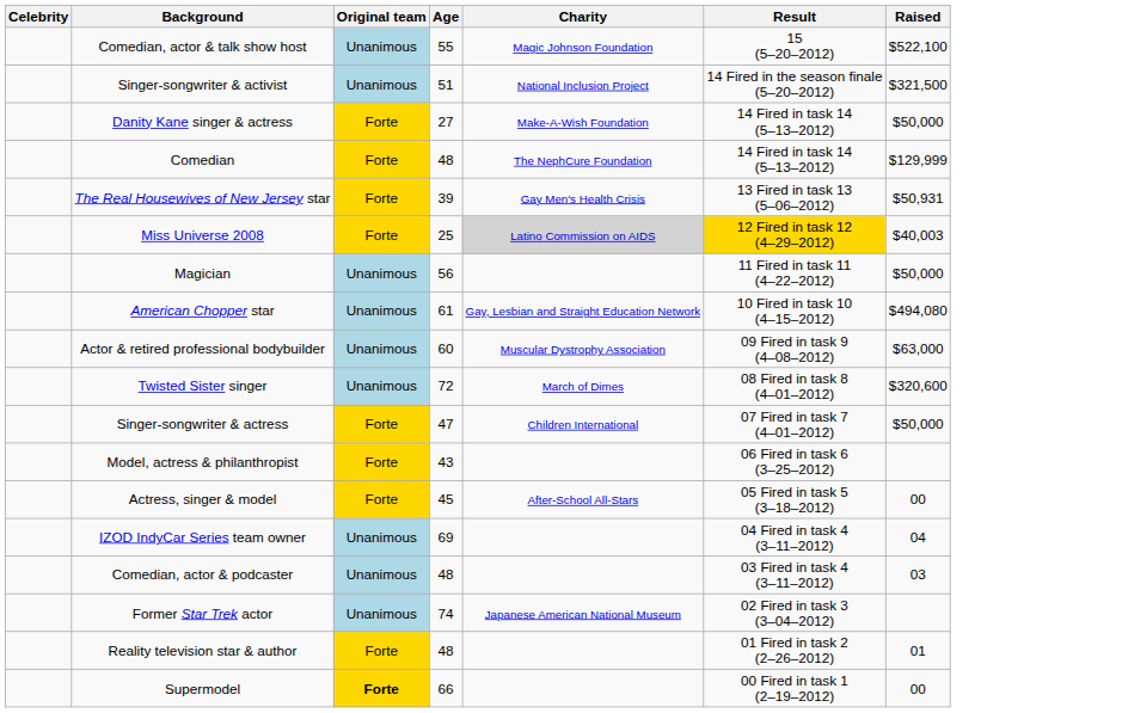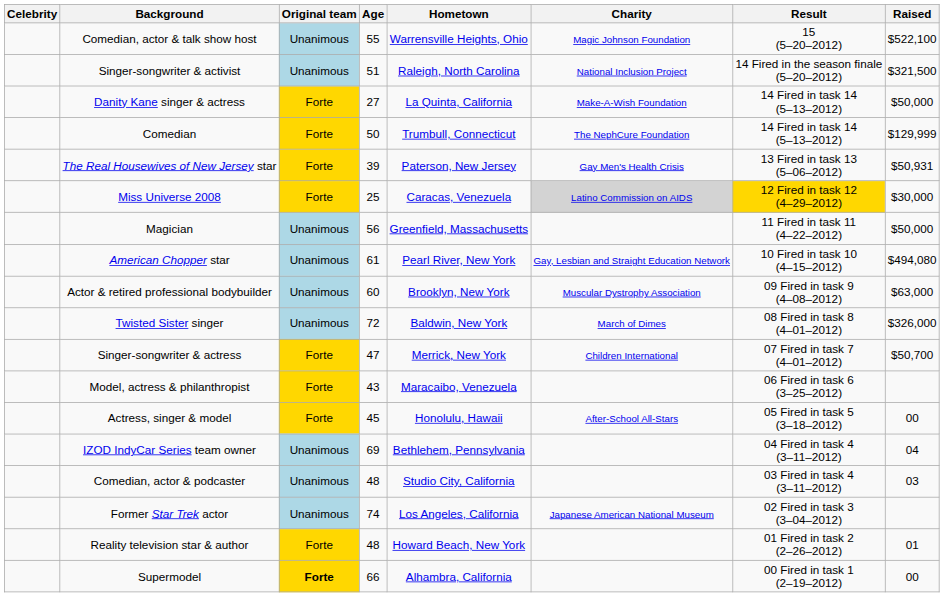+ column: Hometown | Warrensville Heights, Ohio | Raleigh, North Carolina | La Quinta, California | Trumbull, Connecticut | Paterson, New Jersey | Caracas, Venezuela | Greenfield, Massachusetts | Pearl River, New York | Brooklyn, New York | Baldwin, New York | Merrick, New York | Maracaibo, Venezuela | Honolulu, Hawaii | Bethlehem, Pennsylvania | Studio City, California | Los Angeles, California | Howard Beach, New York | Alhambra, California
Comedian | Age: 48 -> 50
Miss Universe 2008 | Raised: $40,003 -> $30,000
Twisted Sister singer | Raised: $320,600 -> $326,000
Singer-songwriter & actress | Raised: $50,000 -> $50,700
